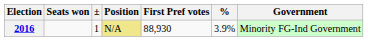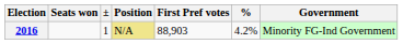2016 | First Pref votes: 88,930 -> 88,903
2016 | %: 3.9% -> 4.2%
